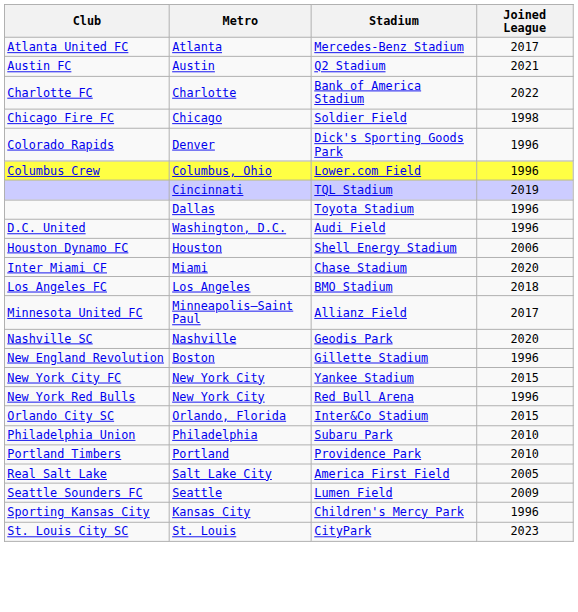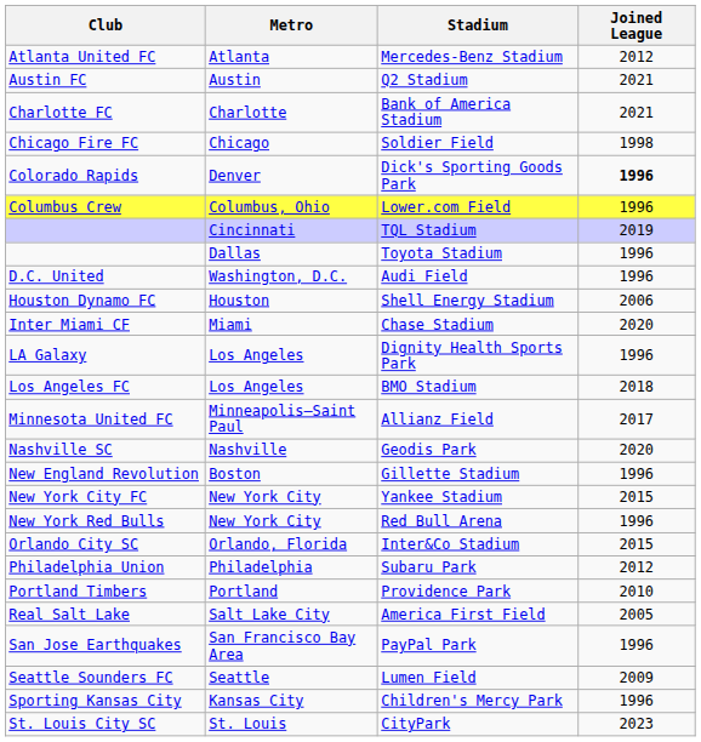Mercedes-Benz Stadium | Joined League: 2017 -> 2012
Bank of America Stadium | Joined League: 2022 -> 2021
Dick's Sporting Goods Park | Joined League: normal -> bold
+ row: LA Galaxy | Los Angeles | Dignity Health Sports Park | 1996
Subaru Park | Joined League: 2010 -> 2012
+ row: San Jose Earthquakes | San Francisco Bay Area | PayPal Park | 1996
